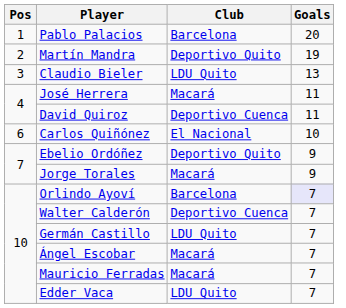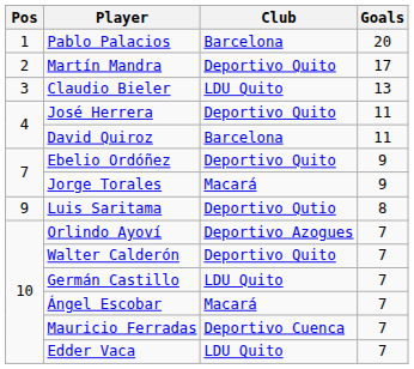Martín Mandra | Goals: 19 -> 17
José Herrera | Club: Macará -> Deportivo Quito
David Quiroz | Club: Deportivo Cuenca -> Barcelona
- row: 6 | Carlos Quiñónez | El Nacional | 10
+ row: 9 | Luis Saritama | Deportivo Qutio | 8
Orlindo Ayoví | Club: Barcelona -> Deportivo Azogues
Orlindo Ayoví | Goals: lavender background -> no background
Walter Calderón | Club: Deportivo Cuenca -> Deportivo Quito
Mauricio Ferradas | Club: Macará -> Deportivo Cuenca
